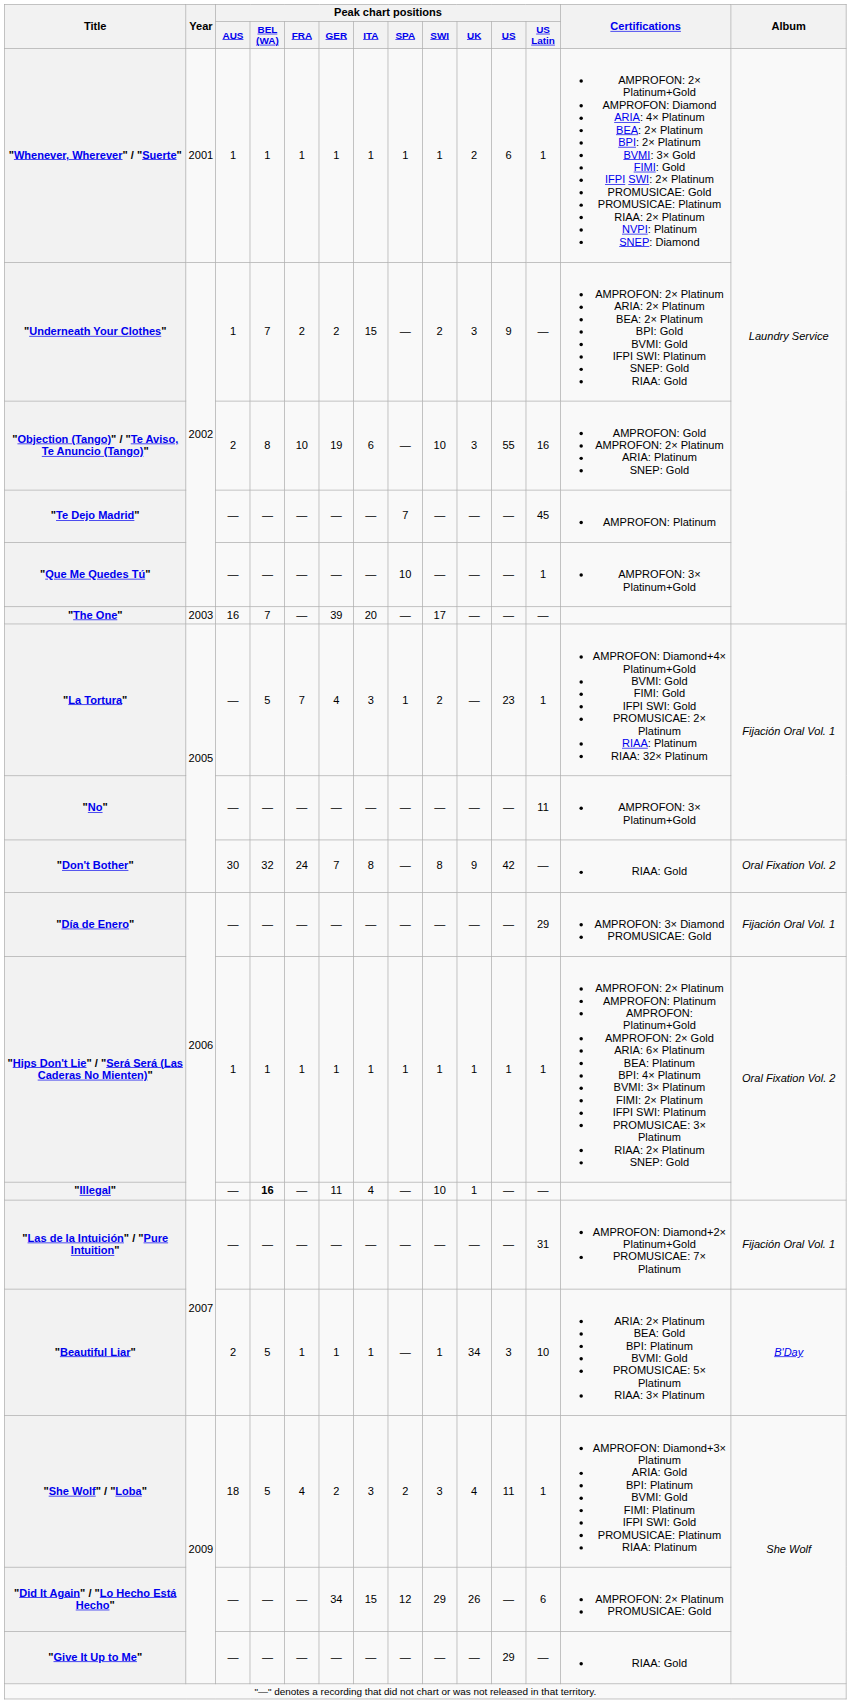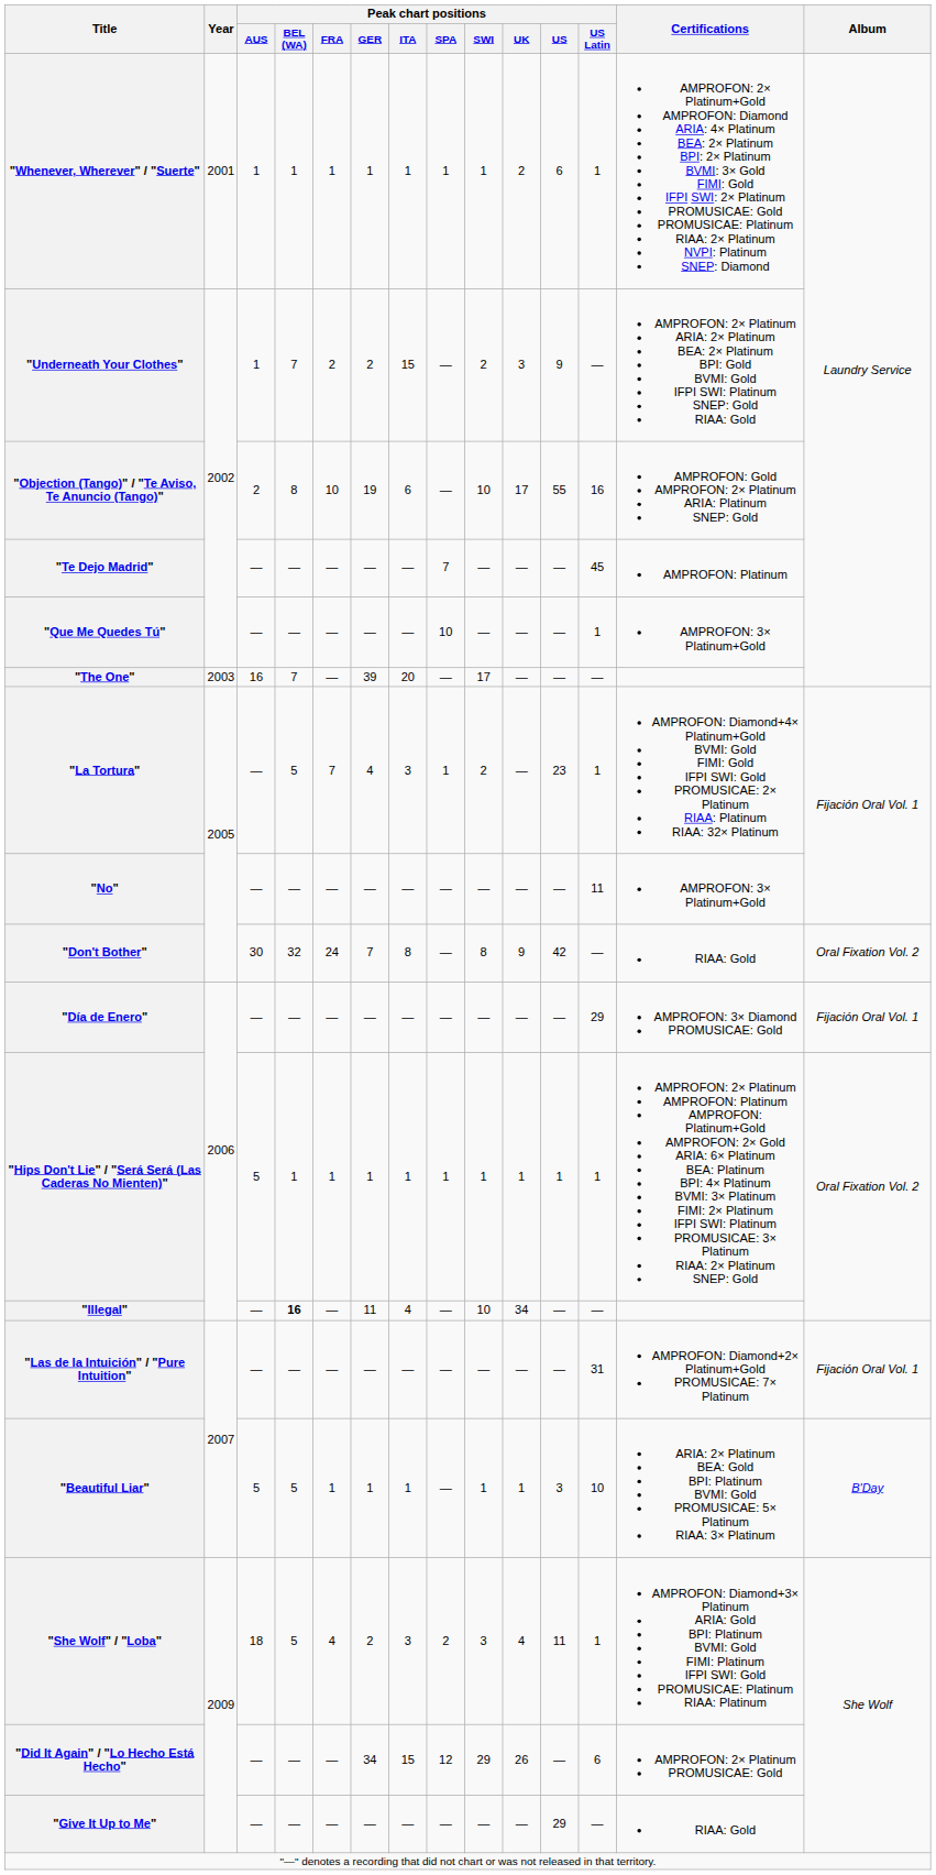"Objection (Tango)" / "Te Aviso, Te Anuncio (Tango)" | Peak chart positions / UK: 3 -> 17
"Hips Don't Lie" / "Será Será (Las Caderas No Mienten)" | Peak chart positions / AUS: 1 -> 5
"Illegal" | Peak chart positions / UK: 1 -> 34
"Beautiful Liar" | Peak chart positions / AUS: 2 -> 5
"Beautiful Liar" | Peak chart positions / UK: 34 -> 1
